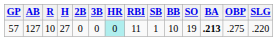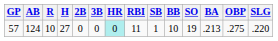57 | AB: 127 -> 124
57 | BA: bold -> normal
